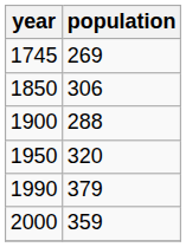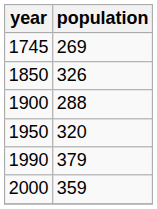1850 | population: 306 -> 326
